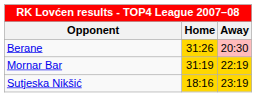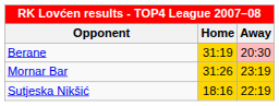Berane | Home: 31:26 -> 31:19
Mornar Bar | Home: 31:19 -> 31:26
Mornar Bar | Away: 22:19 -> 23:19
Sutjeska Nikšić | Away: 23:19 -> 22:19
